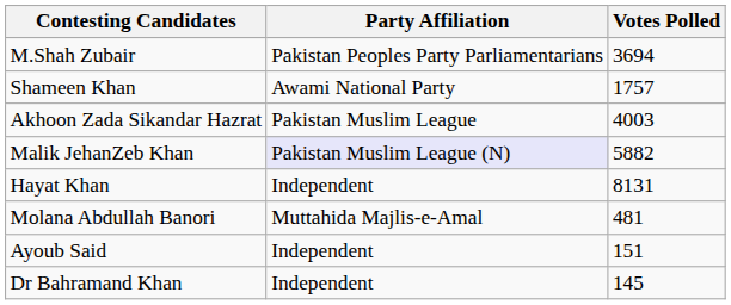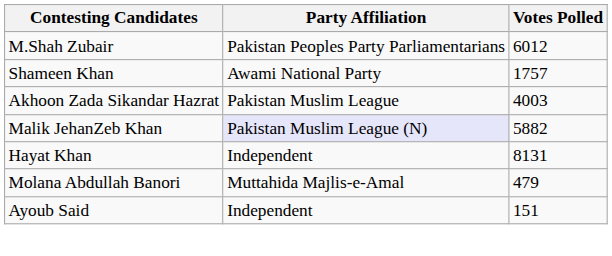M.Shah Zubair | Votes Polled: 3694 -> 6012
Molana Abdullah Banori | Votes Polled: 481 -> 479
- row: Dr Bahramand Khan | Independent | 145
